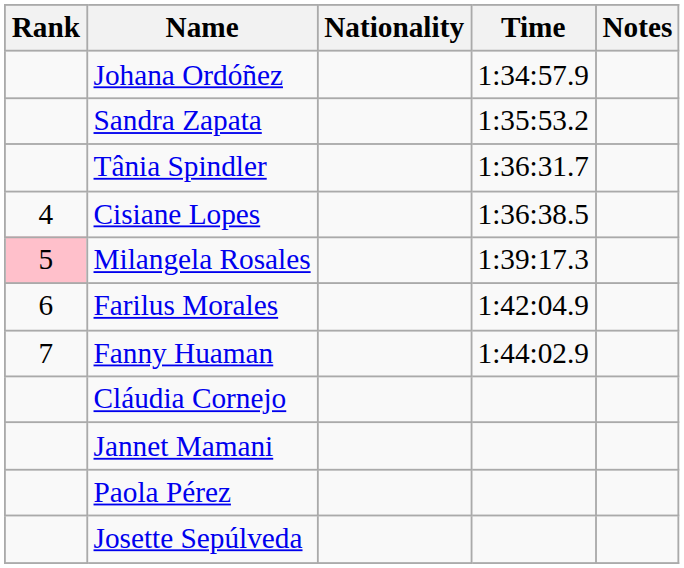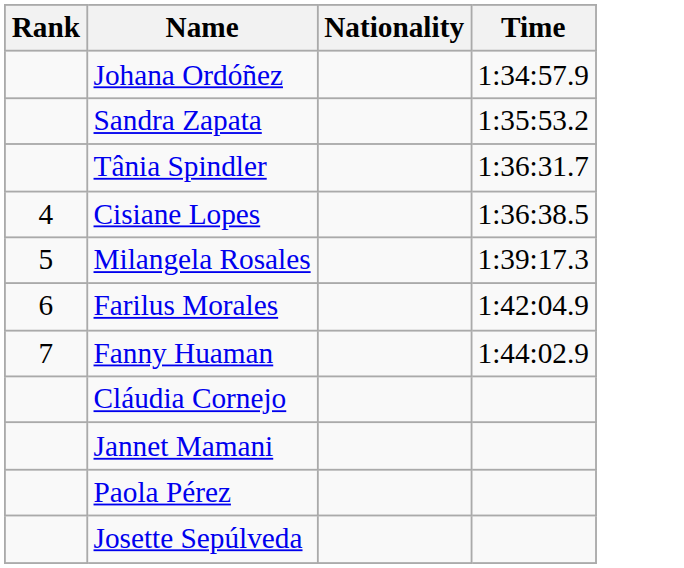- column: Notes
Milangela Rosales | Rank: pink background -> no background
